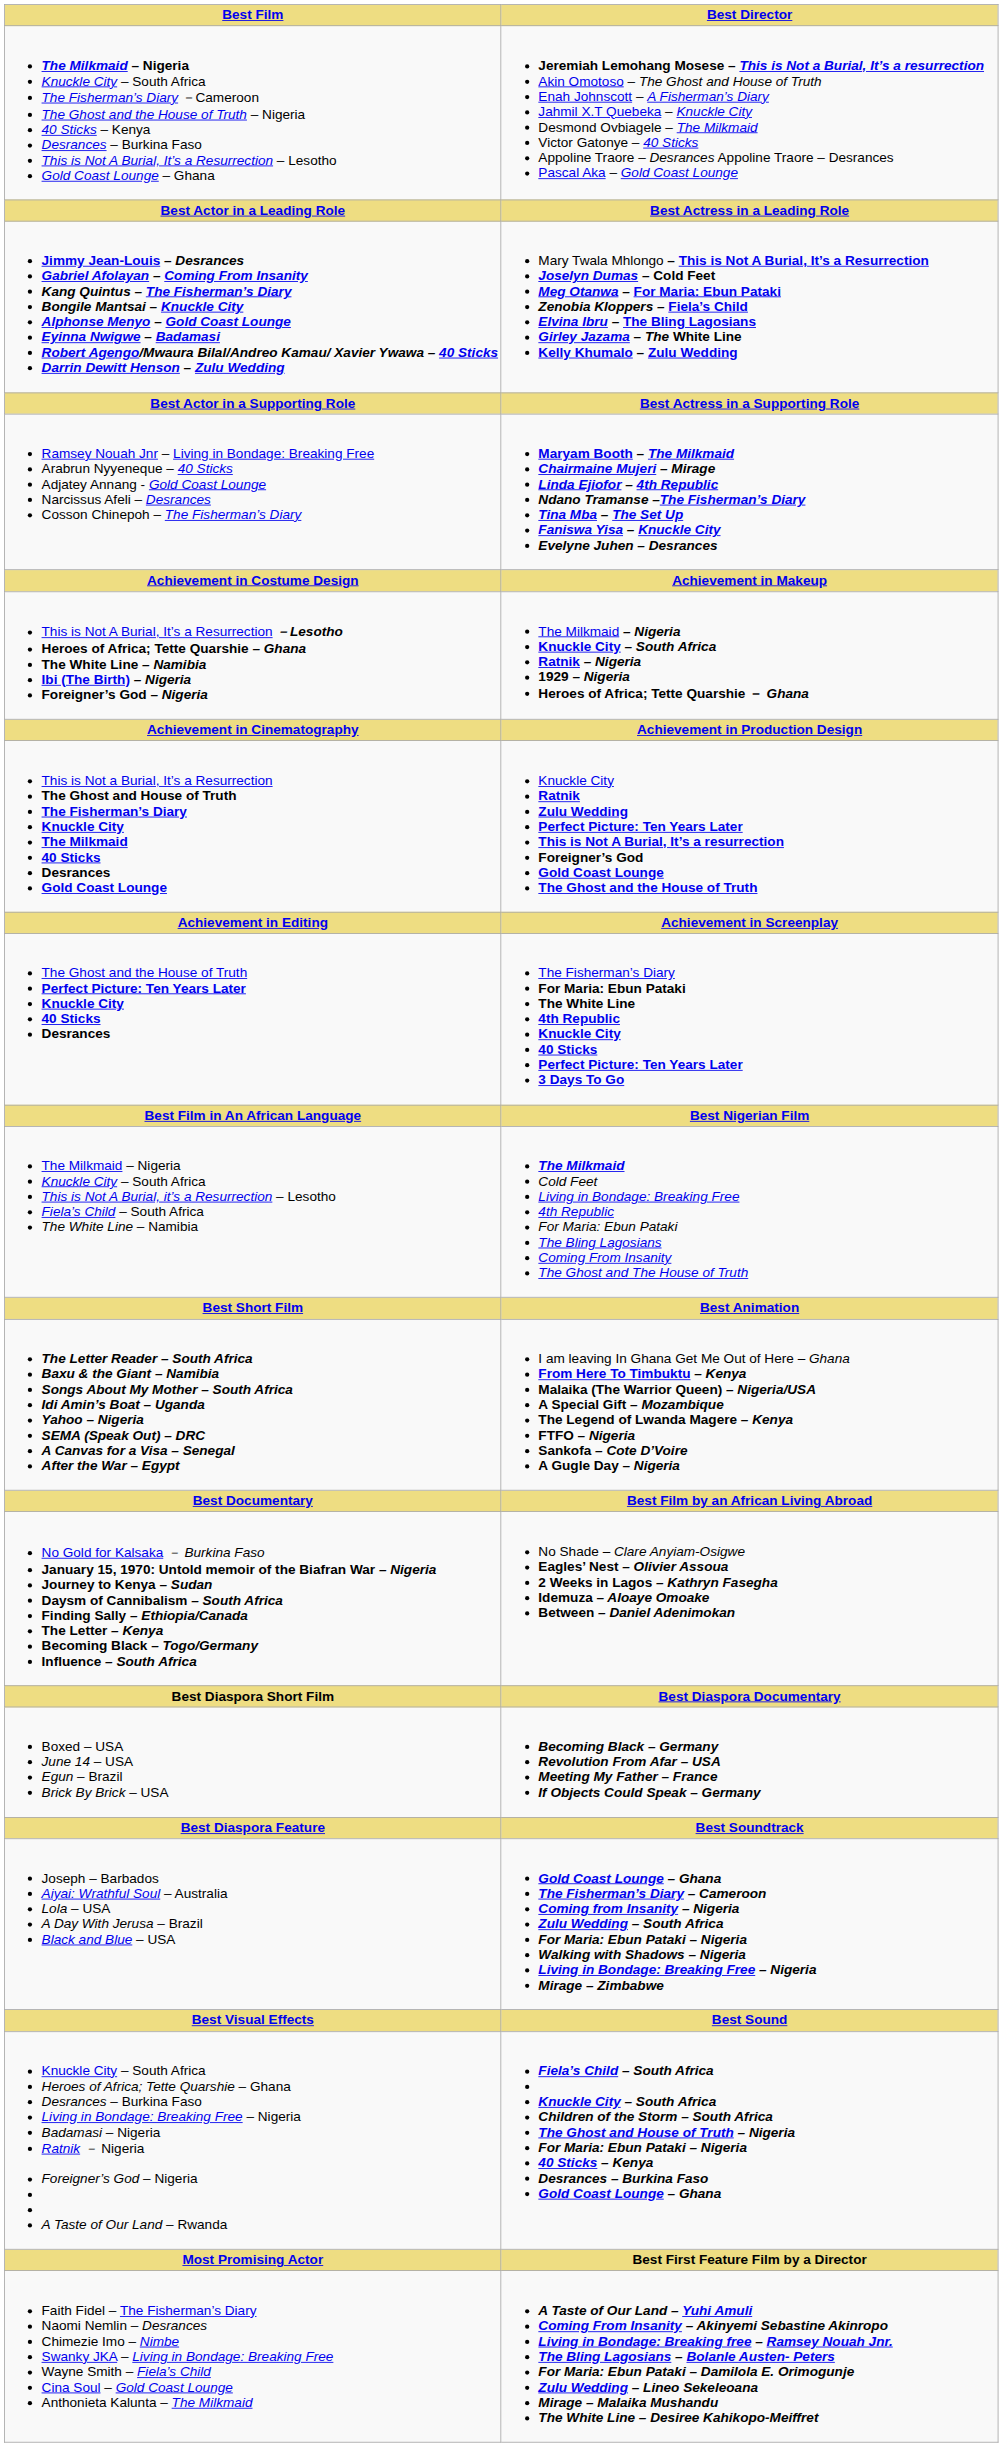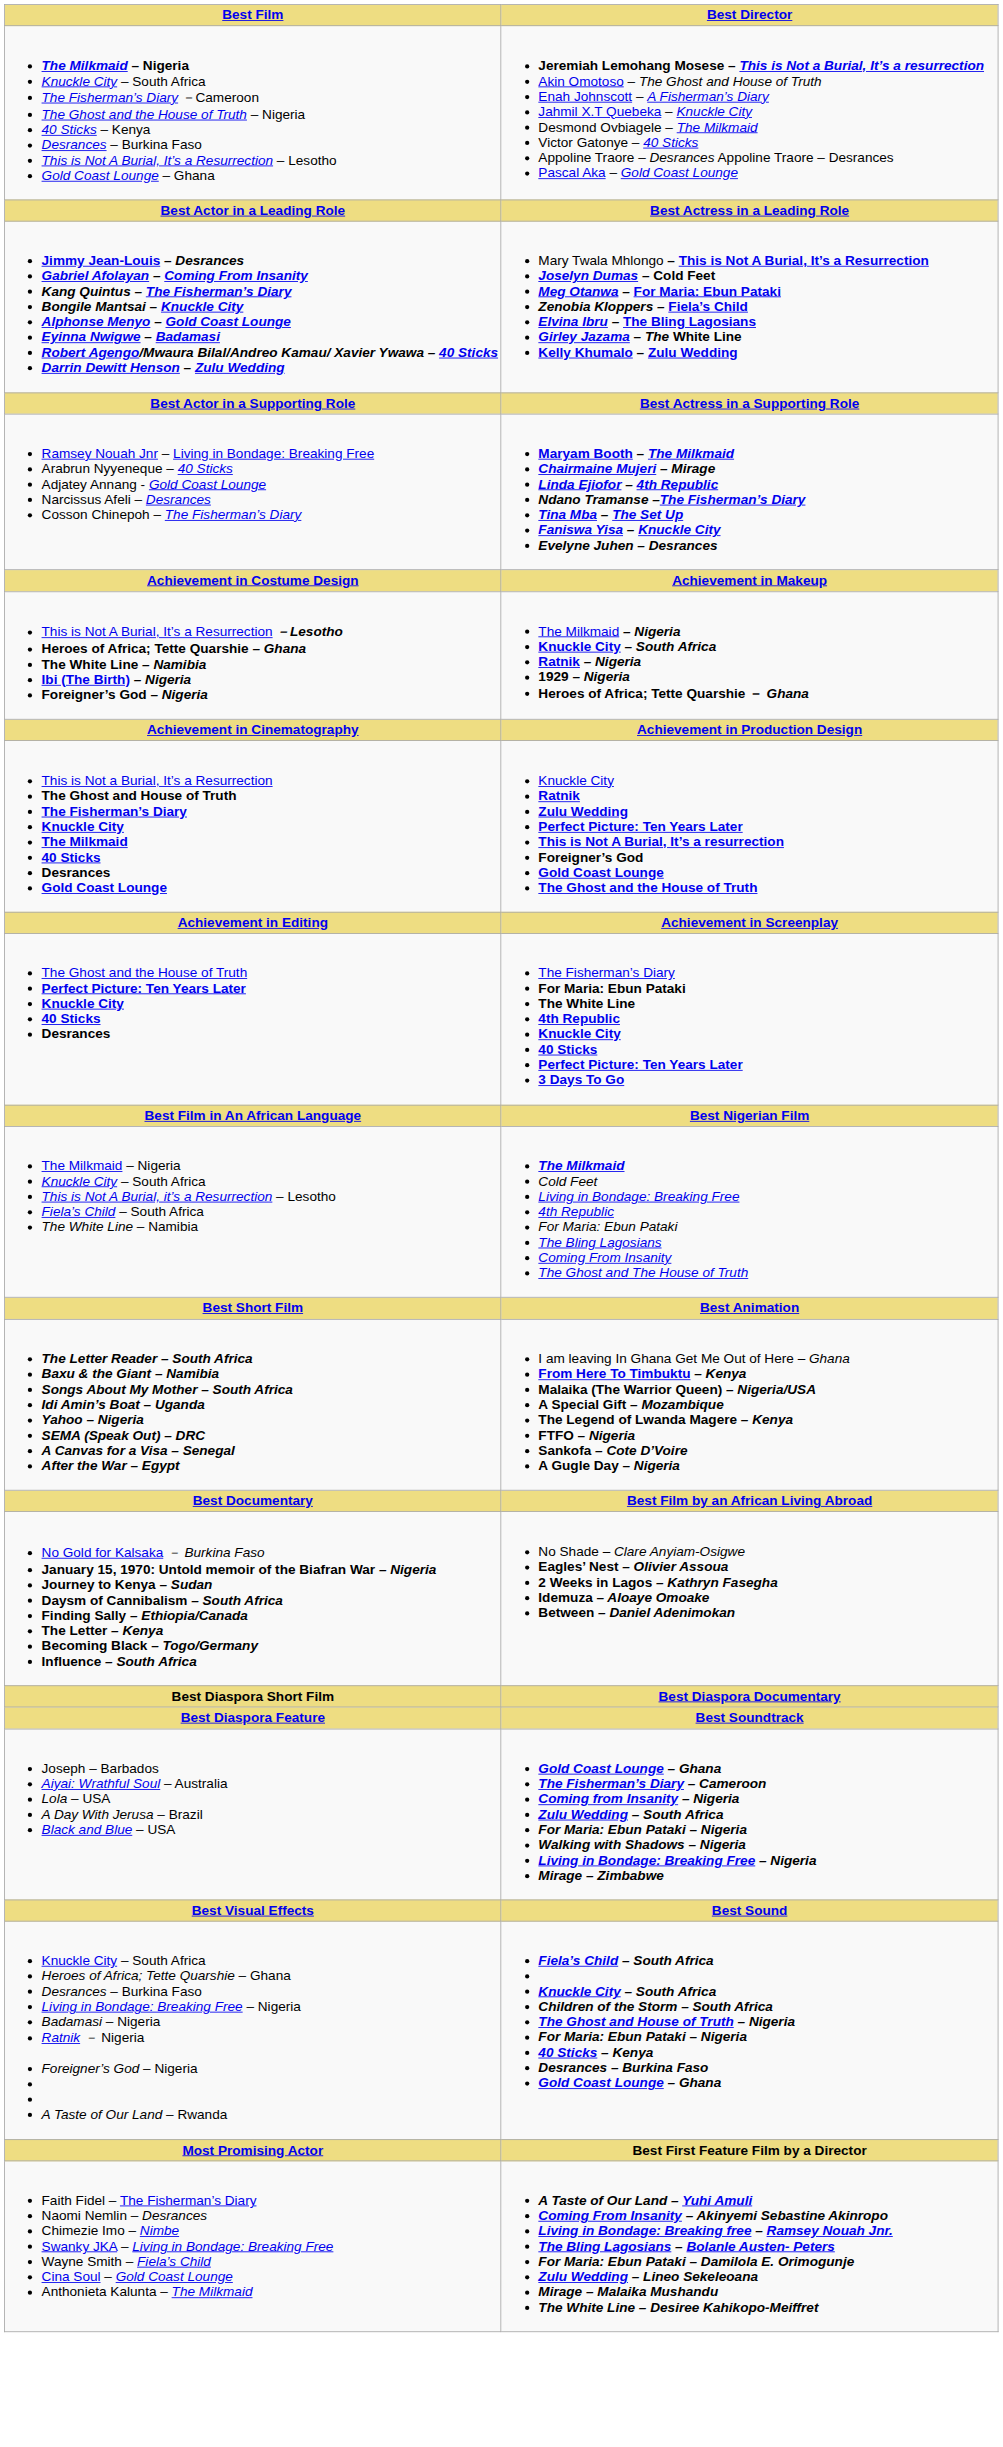- row: Boxed – USA June 14 – USA Egun – Brazil Brick By Brick – USA | Becoming Black – Germany Revolution From Afar – USA Meeting My Father – France If Objects Could Speak – Germany
